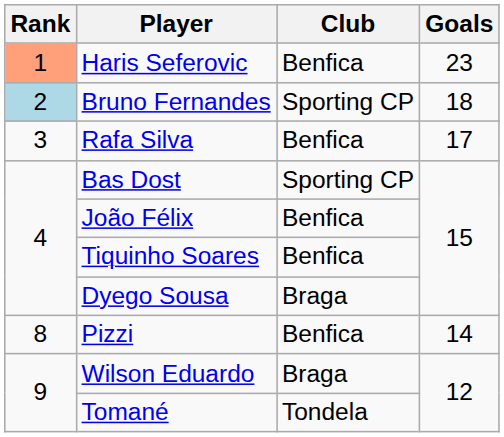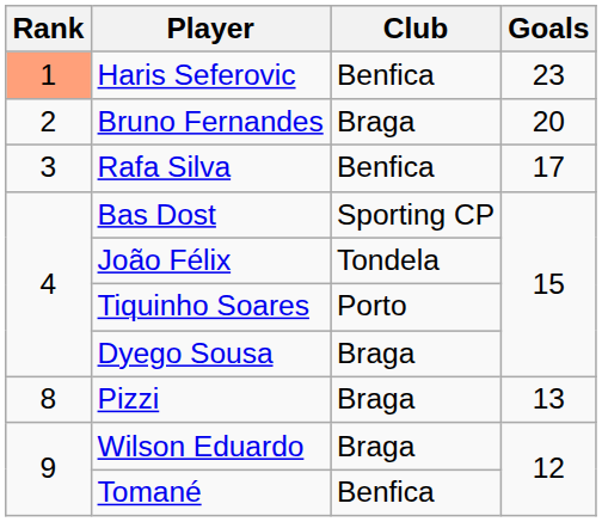Bruno Fernandes | Rank: lightblue background -> no background
Bruno Fernandes | Club: Sporting CP -> Braga
Bruno Fernandes | Goals: 18 -> 20
João Félix | Club: Benfica -> Tondela
Tiquinho Soares | Club: Benfica -> Porto
Pizzi | Club: Benfica -> Braga
Pizzi | Goals: 14 -> 13
Tomané | Club: Tondela -> Benfica
